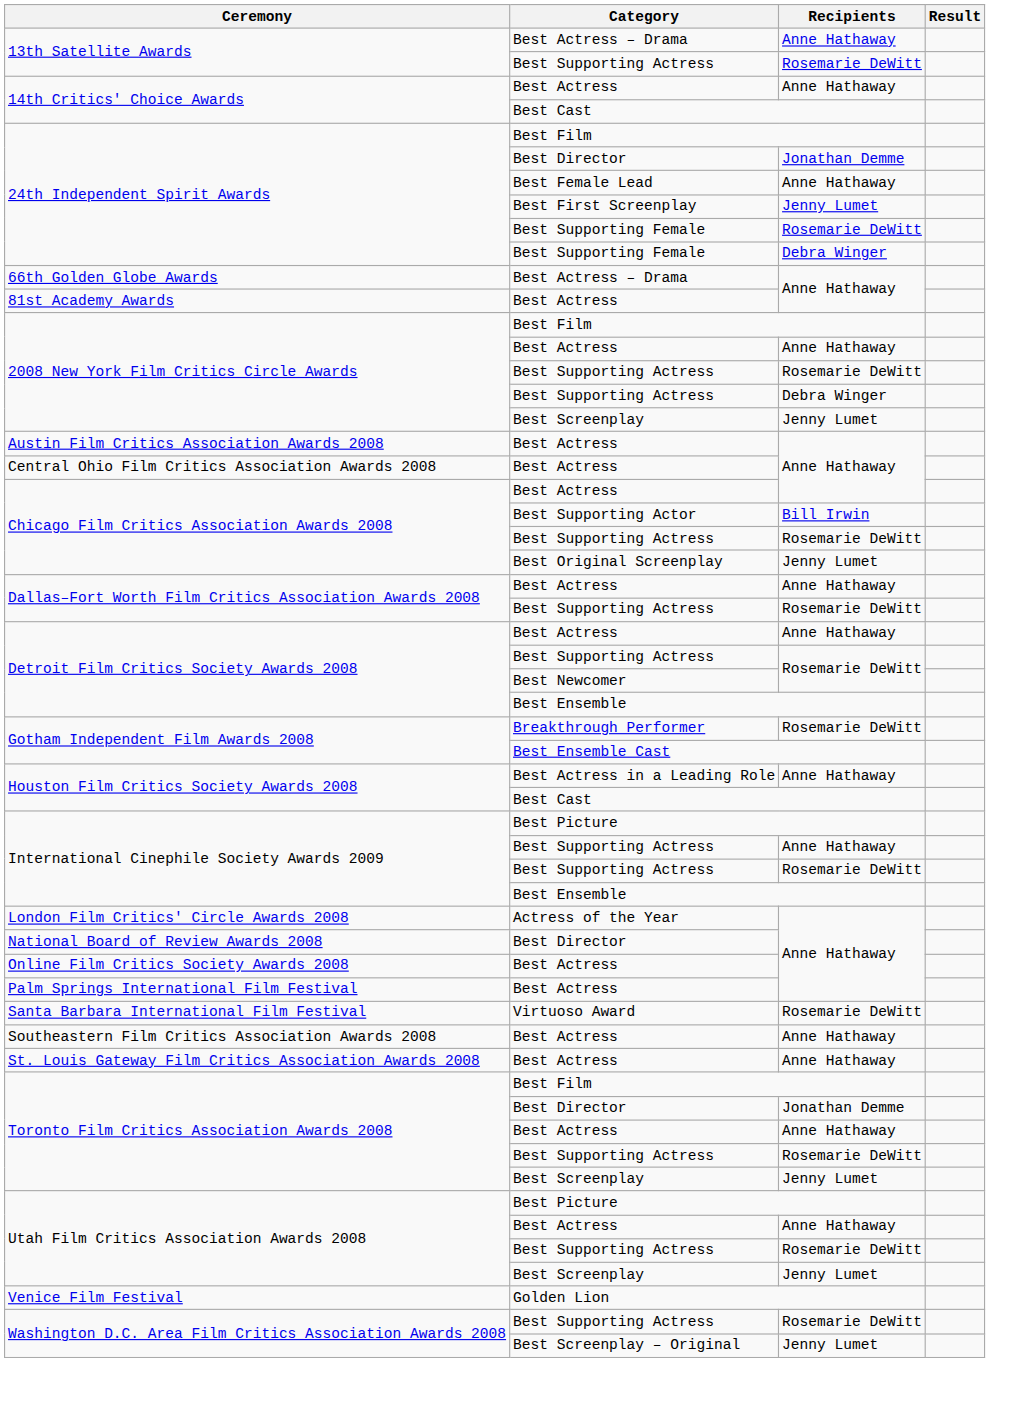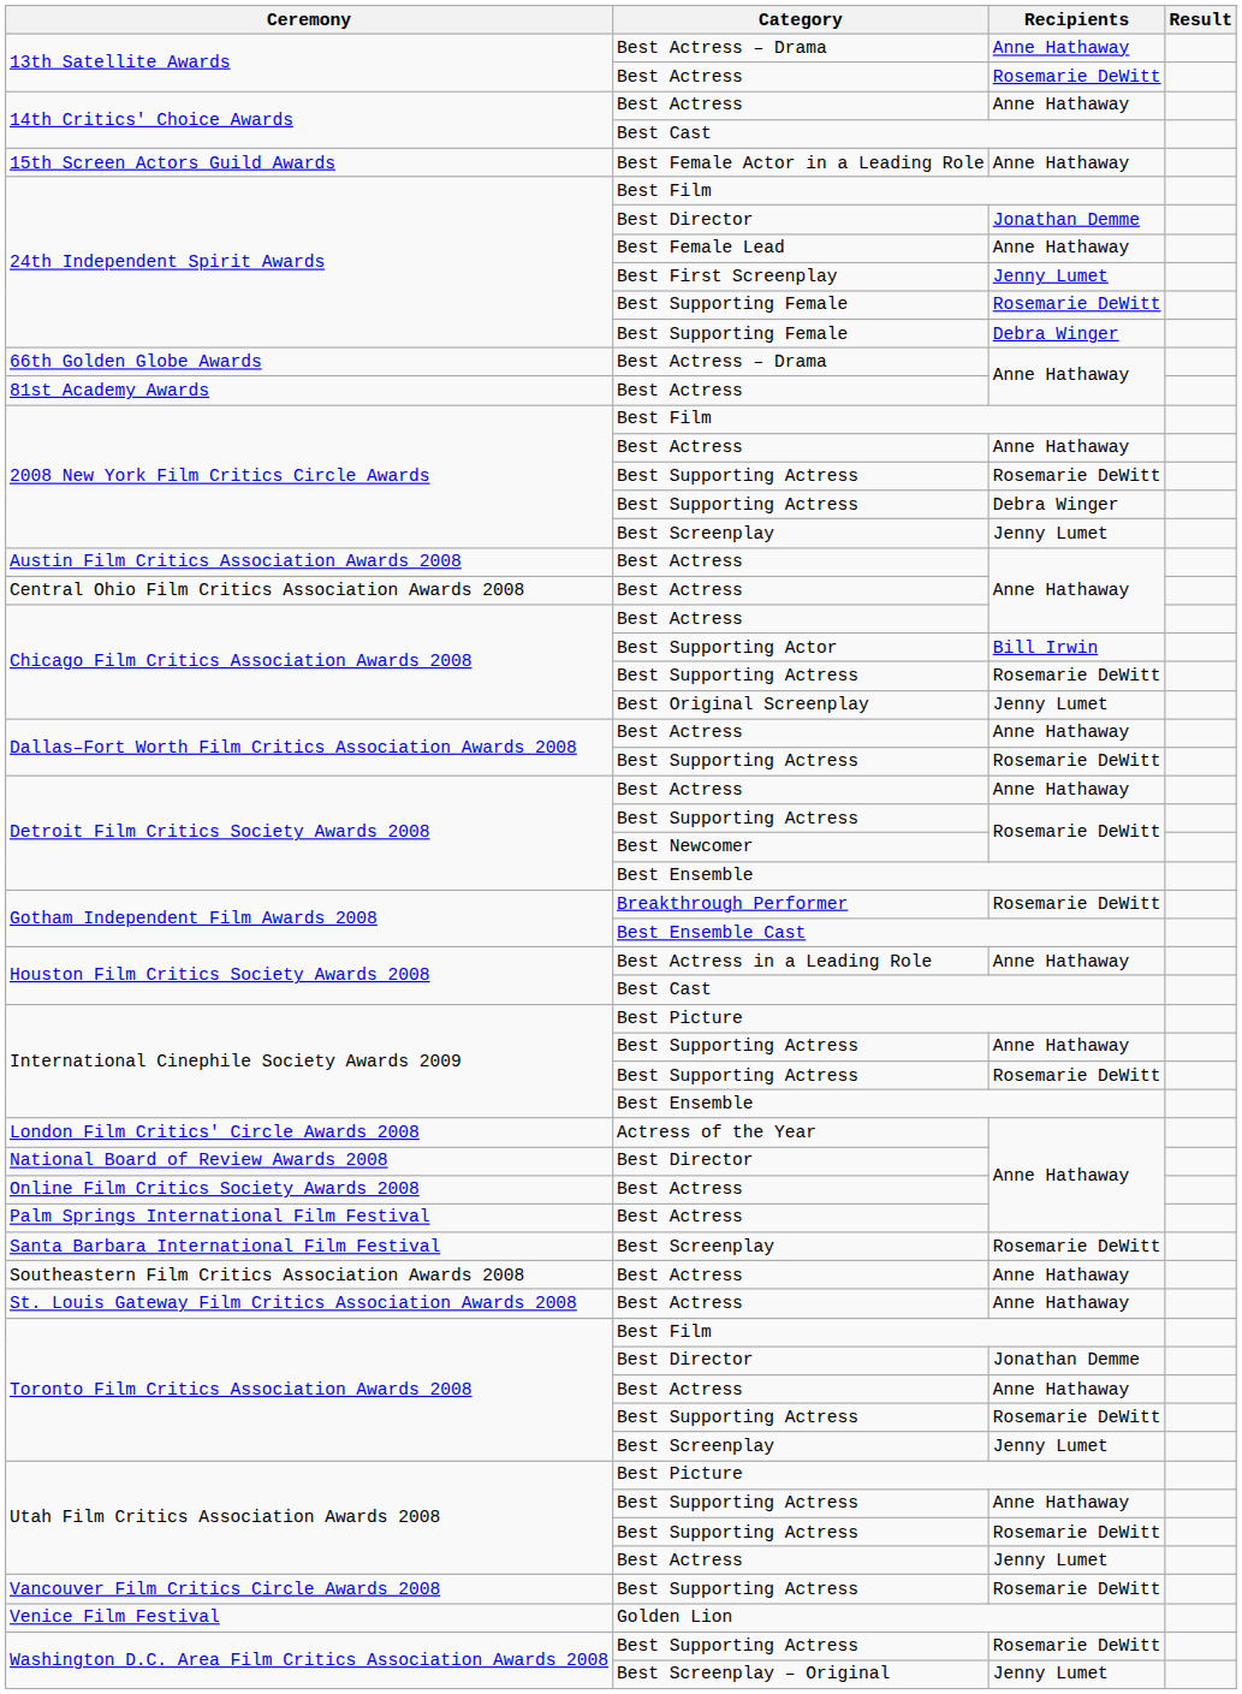13th Satellite Awards / Rosemarie DeWitt | Category: Best Supporting Actress -> Best Actress
+ row: 15th Screen Actors Guild Awards | Best Female Actor in a Leading Role | Anne Hathaway
Santa Barbara International Film Festival | Category: Virtuoso Award -> Best Screenplay
Utah Film Critics Association Awards 2008 / Anne Hathaway | Category: Best Actress -> Best Supporting Actress
Utah Film Critics Association Awards 2008 / Jenny Lumet | Category: Best Screenplay -> Best Actress
+ row: Vancouver Film Critics Circle Awards 2008 | Best Supporting Actress | Rosemarie DeWitt
